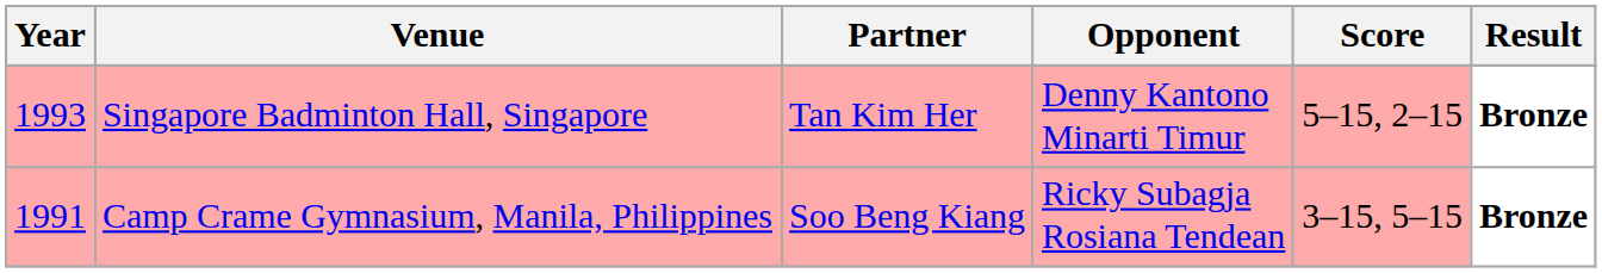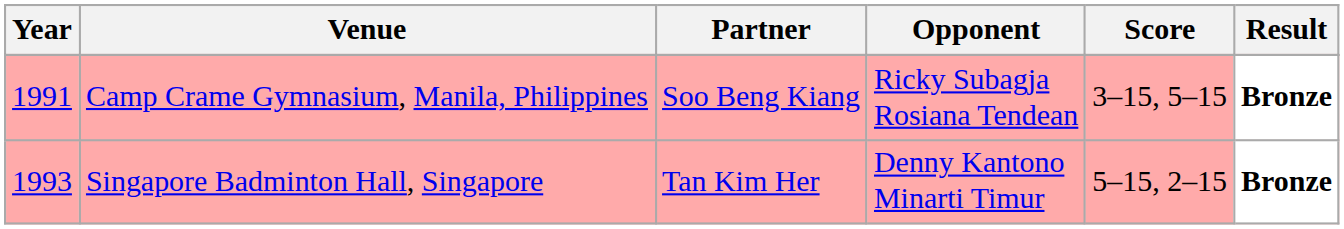rows swapped: Camp Crame Gymnasium, Manila, Philippines <-> Singapore Badminton Hall, Singapore
